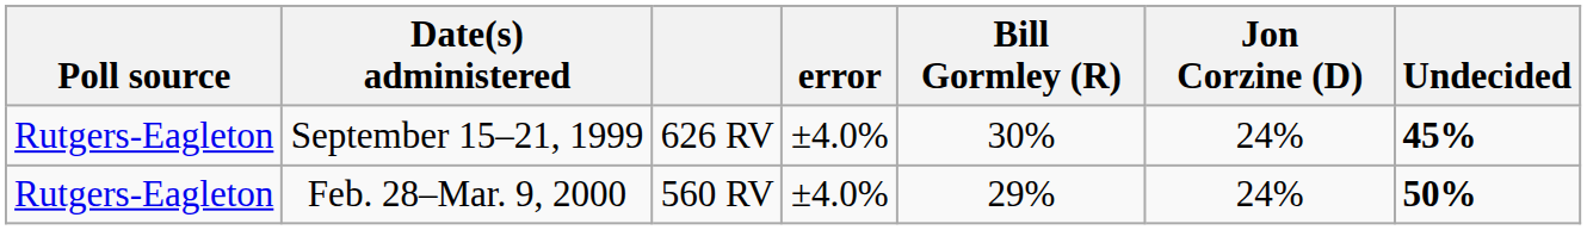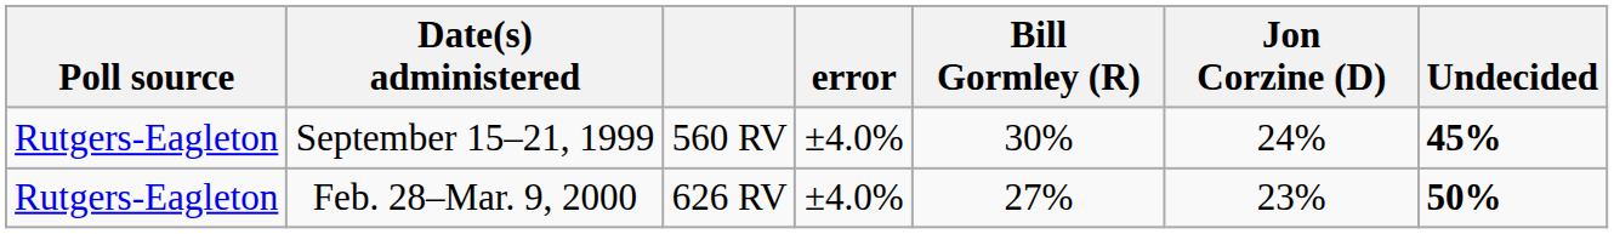September 15–21, 1999 | column 3: 626 RV -> 560 RV
Feb. 28–Mar. 9, 2000 | column 3: 560 RV -> 626 RV
Feb. 28–Mar. 9, 2000 | Bill Gormley (R): 29% -> 27%
Feb. 28–Mar. 9, 2000 | Jon Corzine (D): 24% -> 23%
